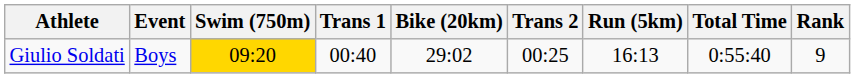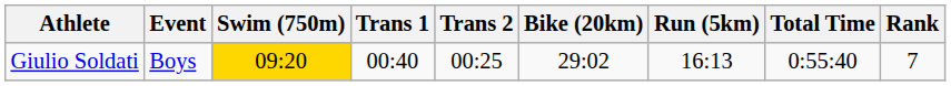columns swapped: Bike (20km) <-> Trans 2
Giulio Soldati | Rank: 9 -> 7
